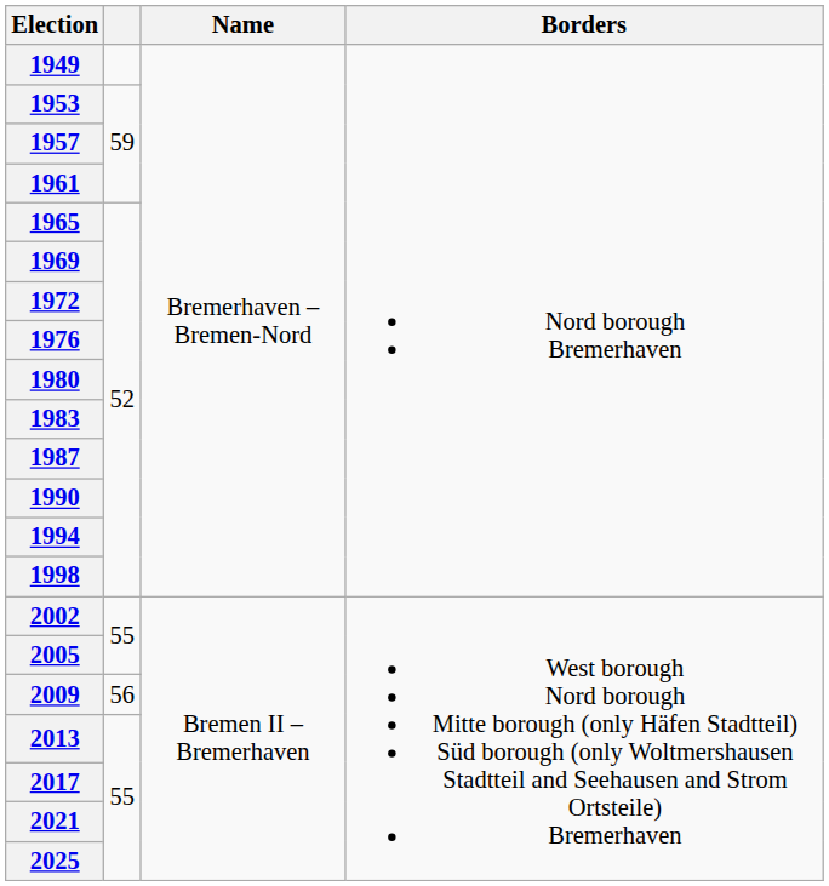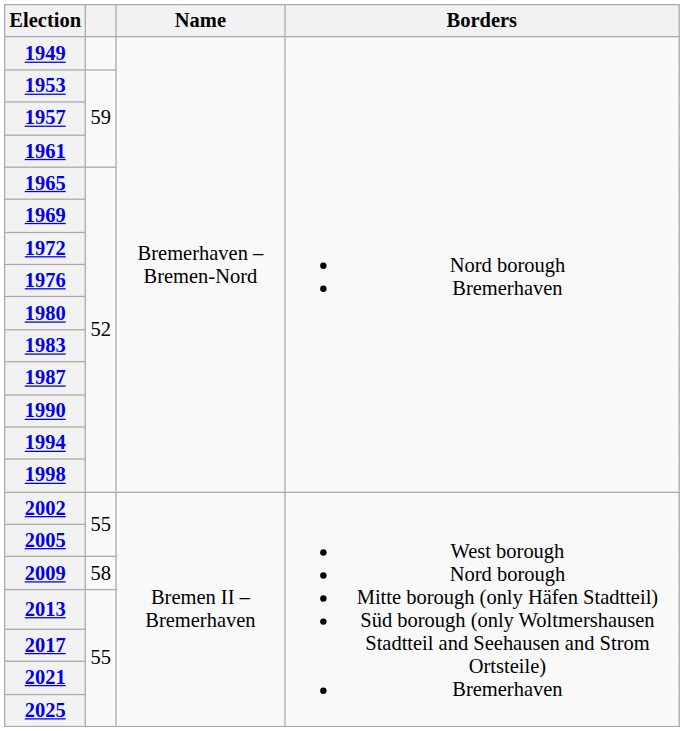2009 | column 2: 56 -> 58
